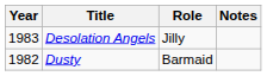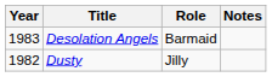Desolation Angels | Role: Jilly -> Barmaid
Dusty | Role: Barmaid -> Jilly
